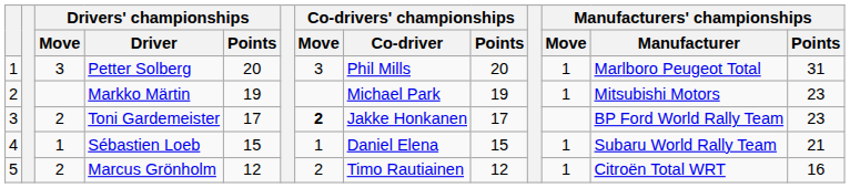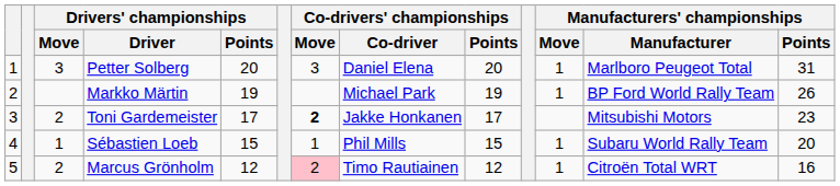Petter Solberg | Co-drivers' championships / Co-driver: Phil Mills -> Daniel Elena
Markko Märtin | Manufacturers' championships / Manufacturer: Mitsubishi Motors -> BP Ford World Rally Team
Markko Märtin | Manufacturers' championships / Points: 23 -> 26
Toni Gardemeister | Manufacturers' championships / Manufacturer: BP Ford World Rally Team -> Mitsubishi Motors
Sébastien Loeb | Co-drivers' championships / Co-driver: Daniel Elena -> Phil Mills
Sébastien Loeb | Manufacturers' championships / Points: 21 -> 20
Marcus Grönholm | Co-drivers' championships / Move: no background -> pink background
